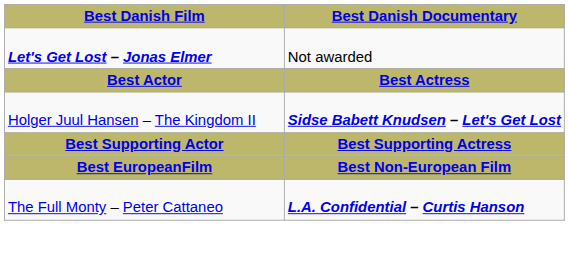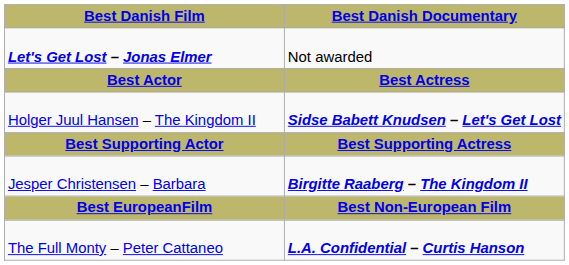+ row: Jesper Christensen – Barbara | Birgitte Raaberg – The Kingdom II
